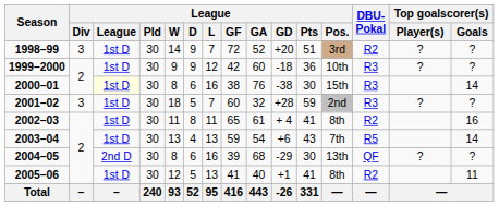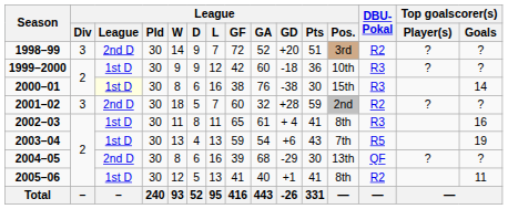1998–99 | League: 1st D -> 2nd D
2001–02 | League: 1st D -> 2nd D
2001–02 | DBU- Pokal: R3 -> R2
2002–03 | DBU- Pokal: R2 -> R3
2003–04 | Top goalscorer(s) / Goals: 14 -> 19
